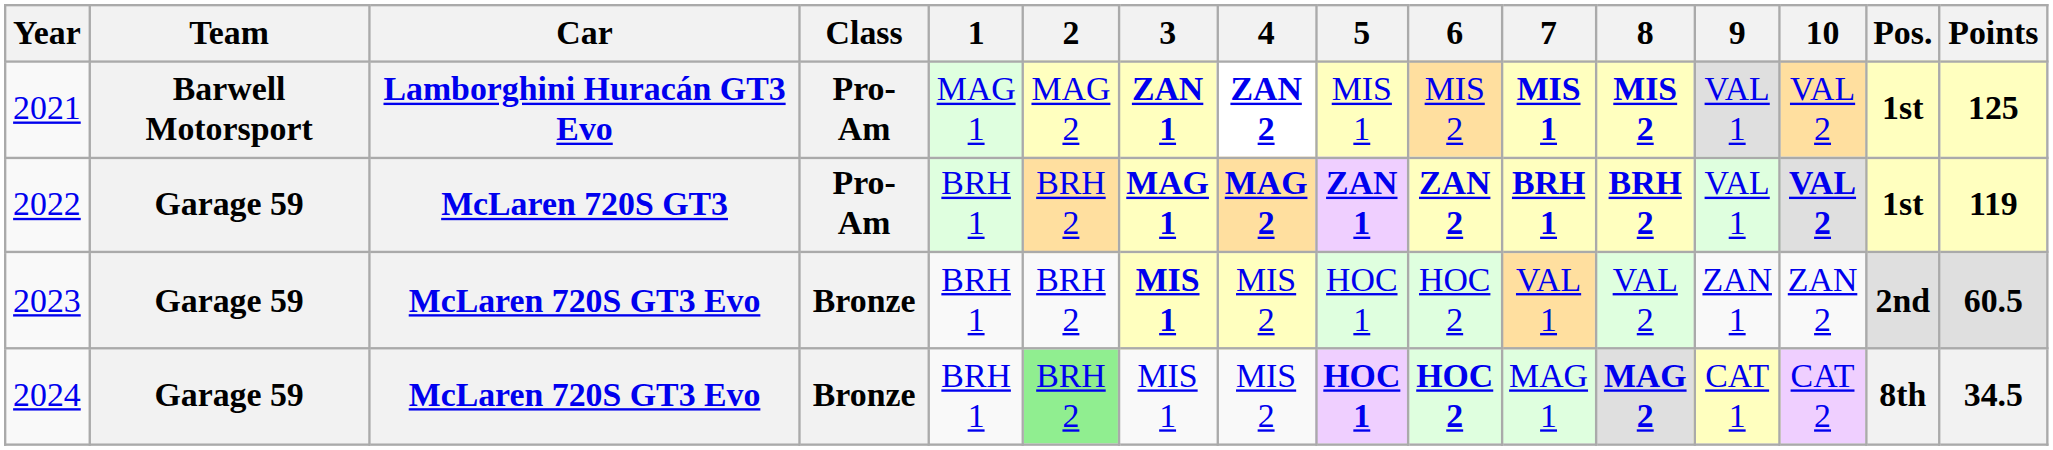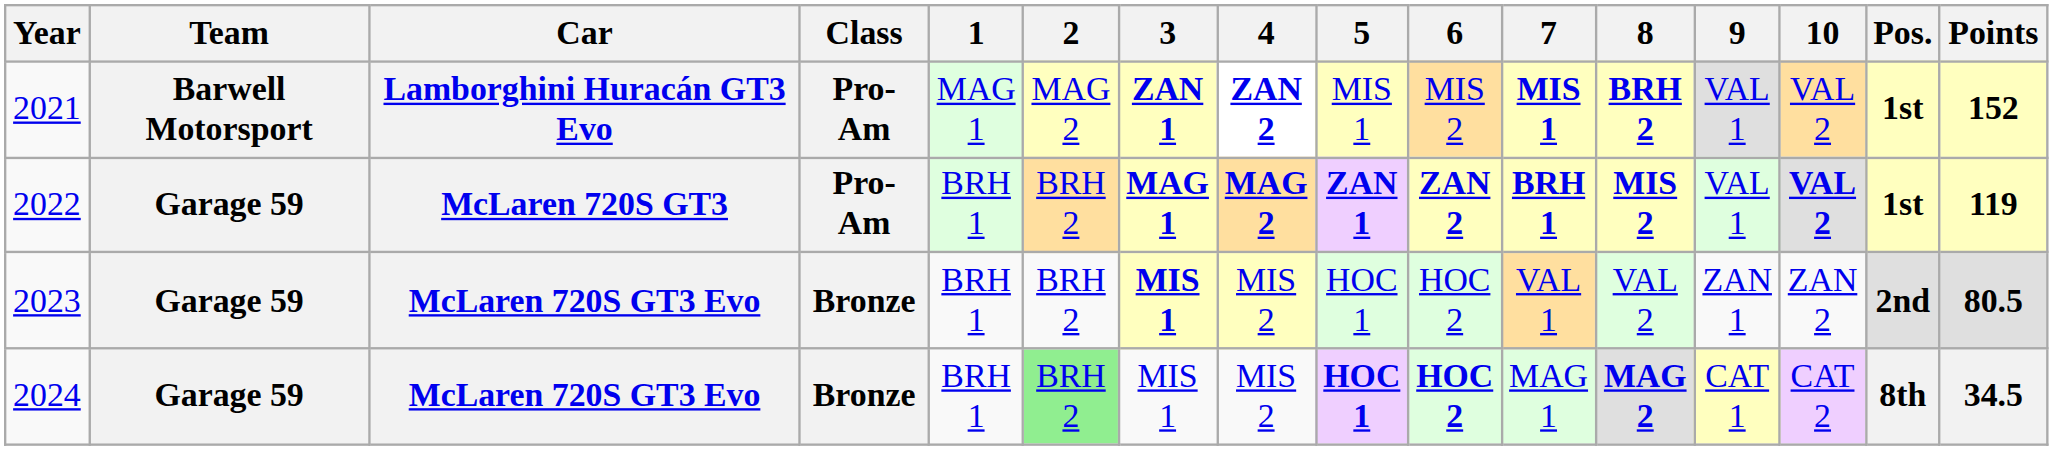2021 | 8: MIS 2 -> BRH 2
2021 | Points: 125 -> 152
2022 | 8: BRH 2 -> MIS 2
2023 | Points: 60.5 -> 80.5
